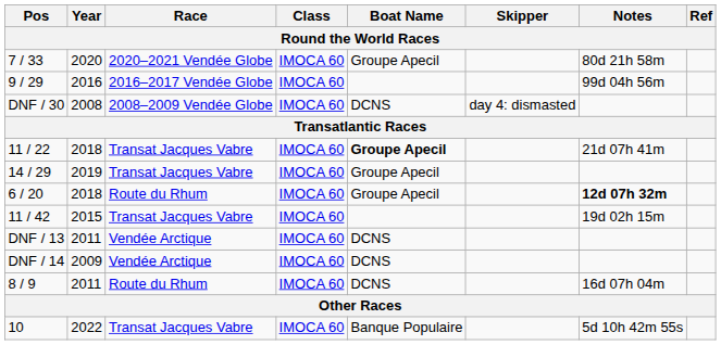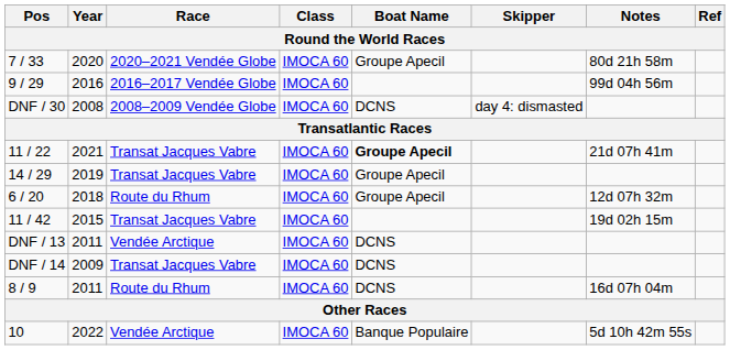11 / 22 | Year: 2018 -> 2021
6 / 20 | Notes: bold -> normal
DNF / 14 | Race: Vendée Arctique -> Transat Jacques Vabre
10 | Race: Transat Jacques Vabre -> Vendée Arctique
